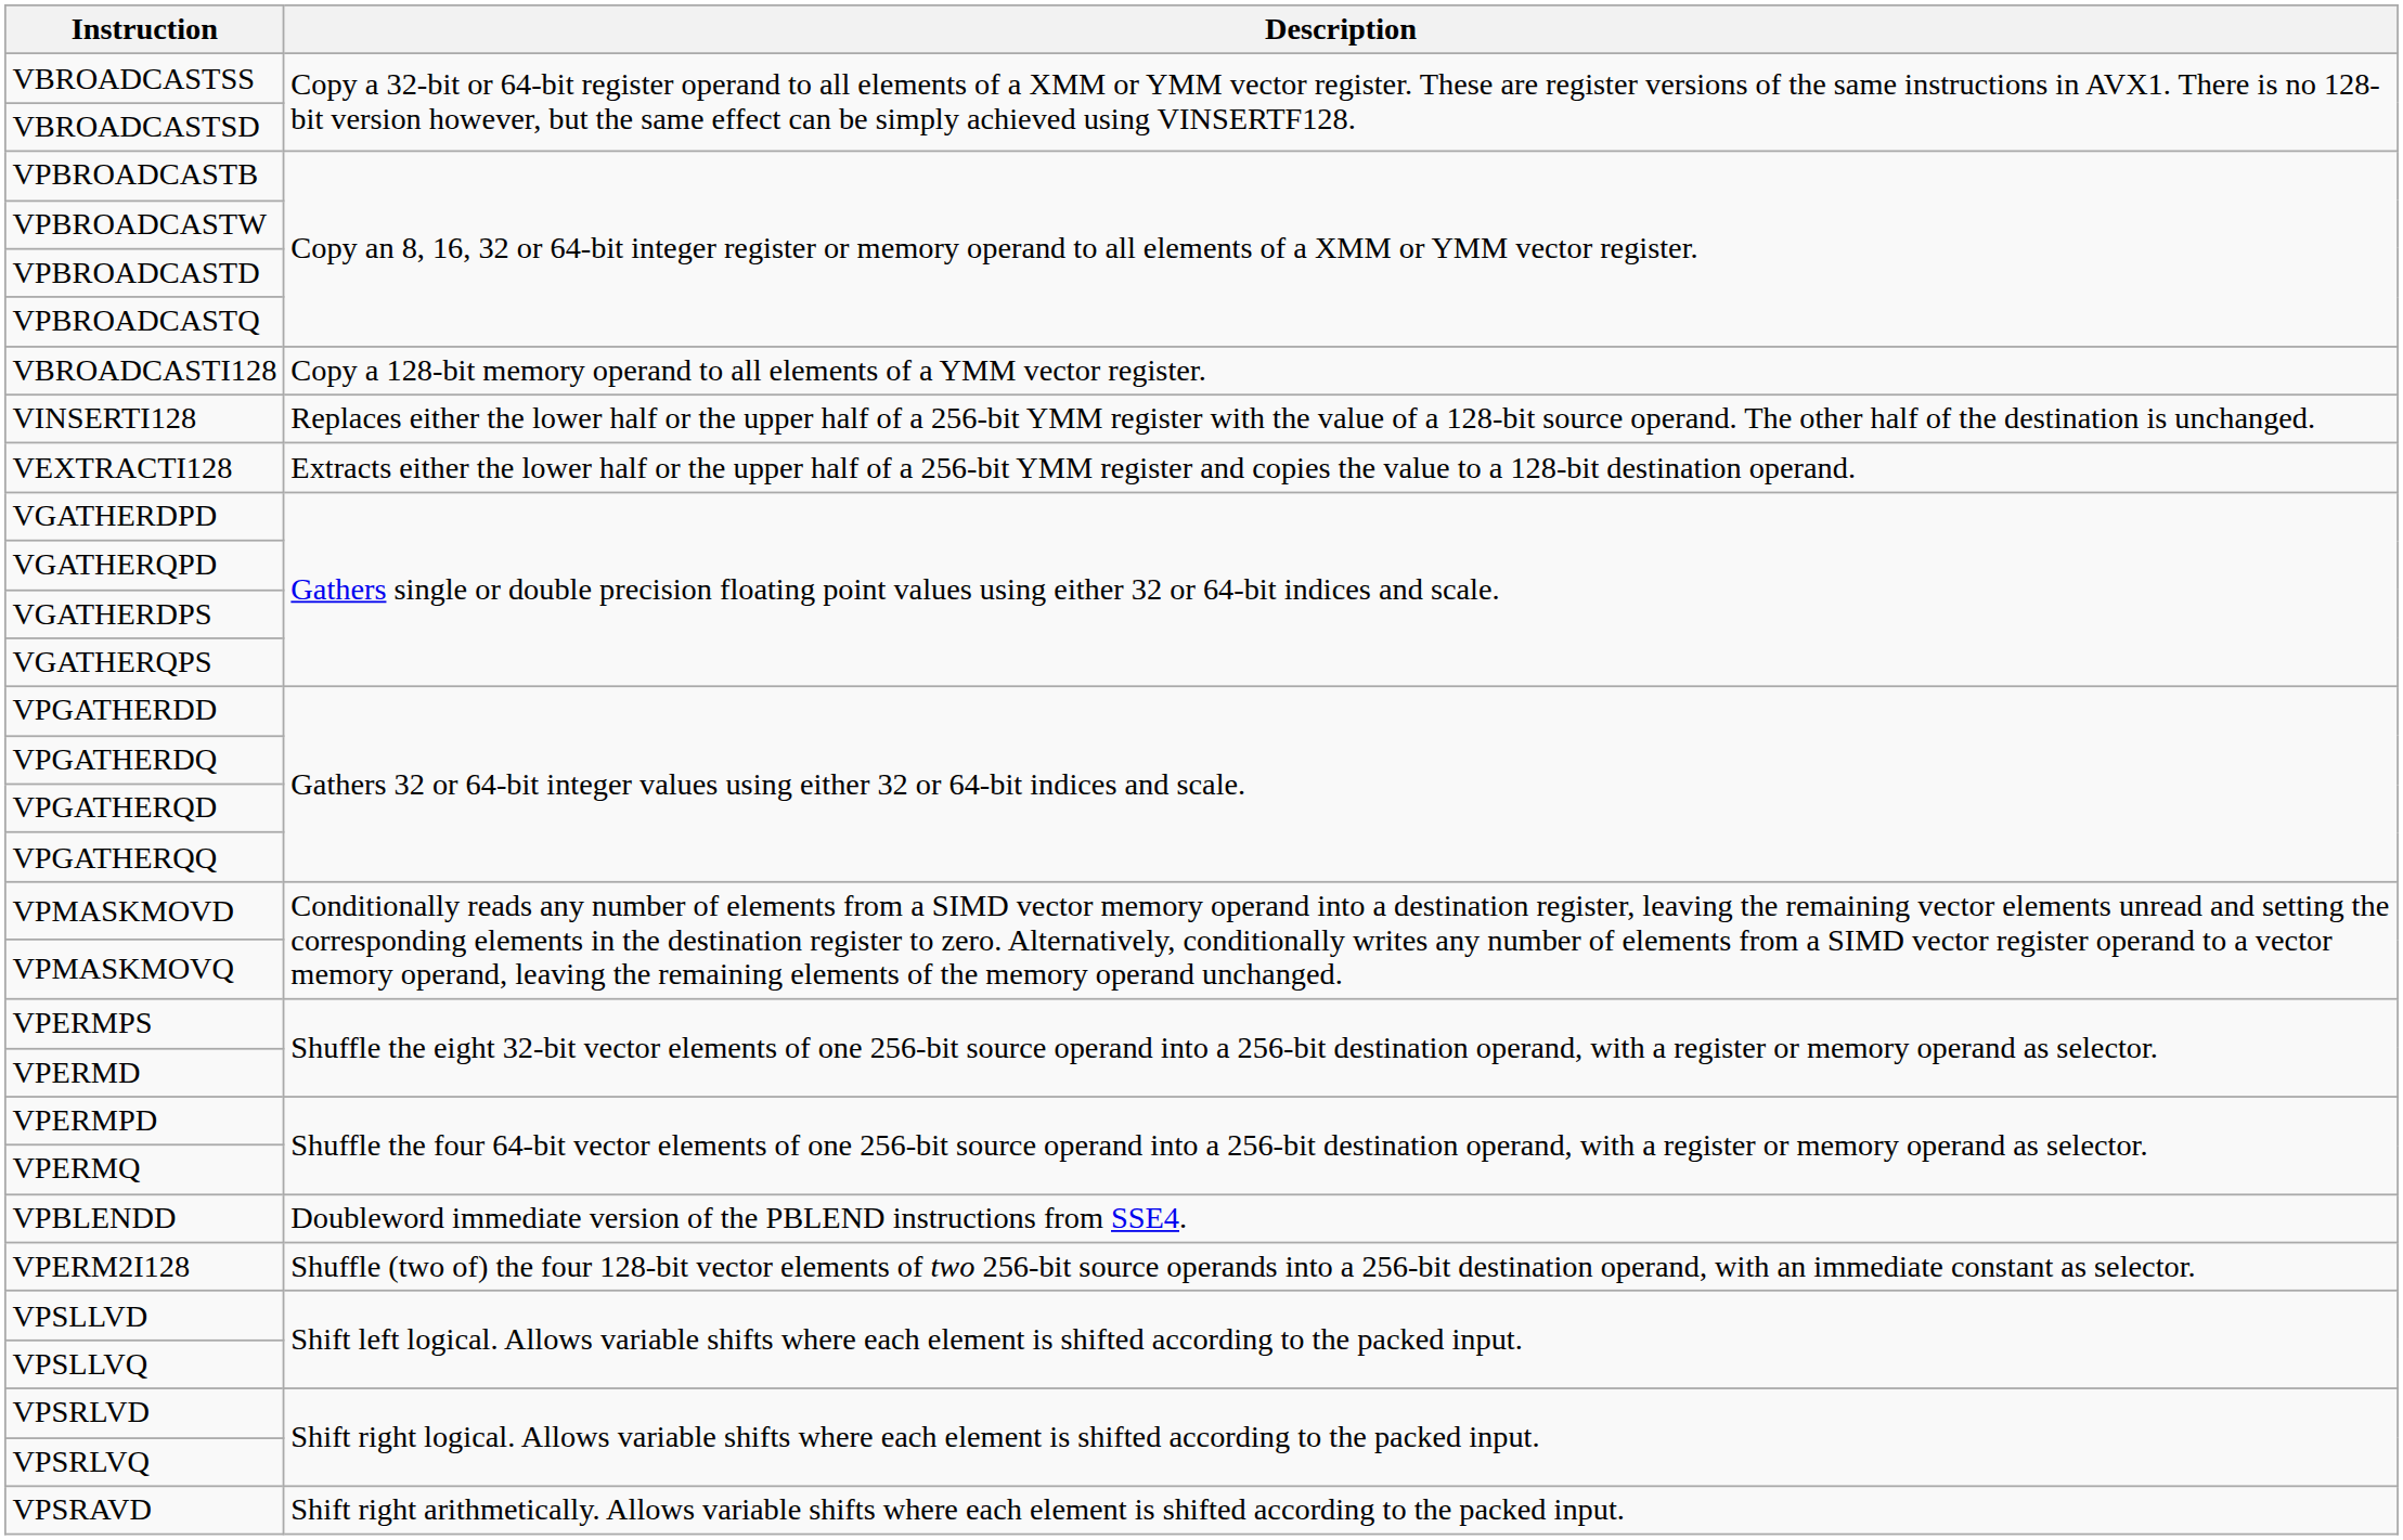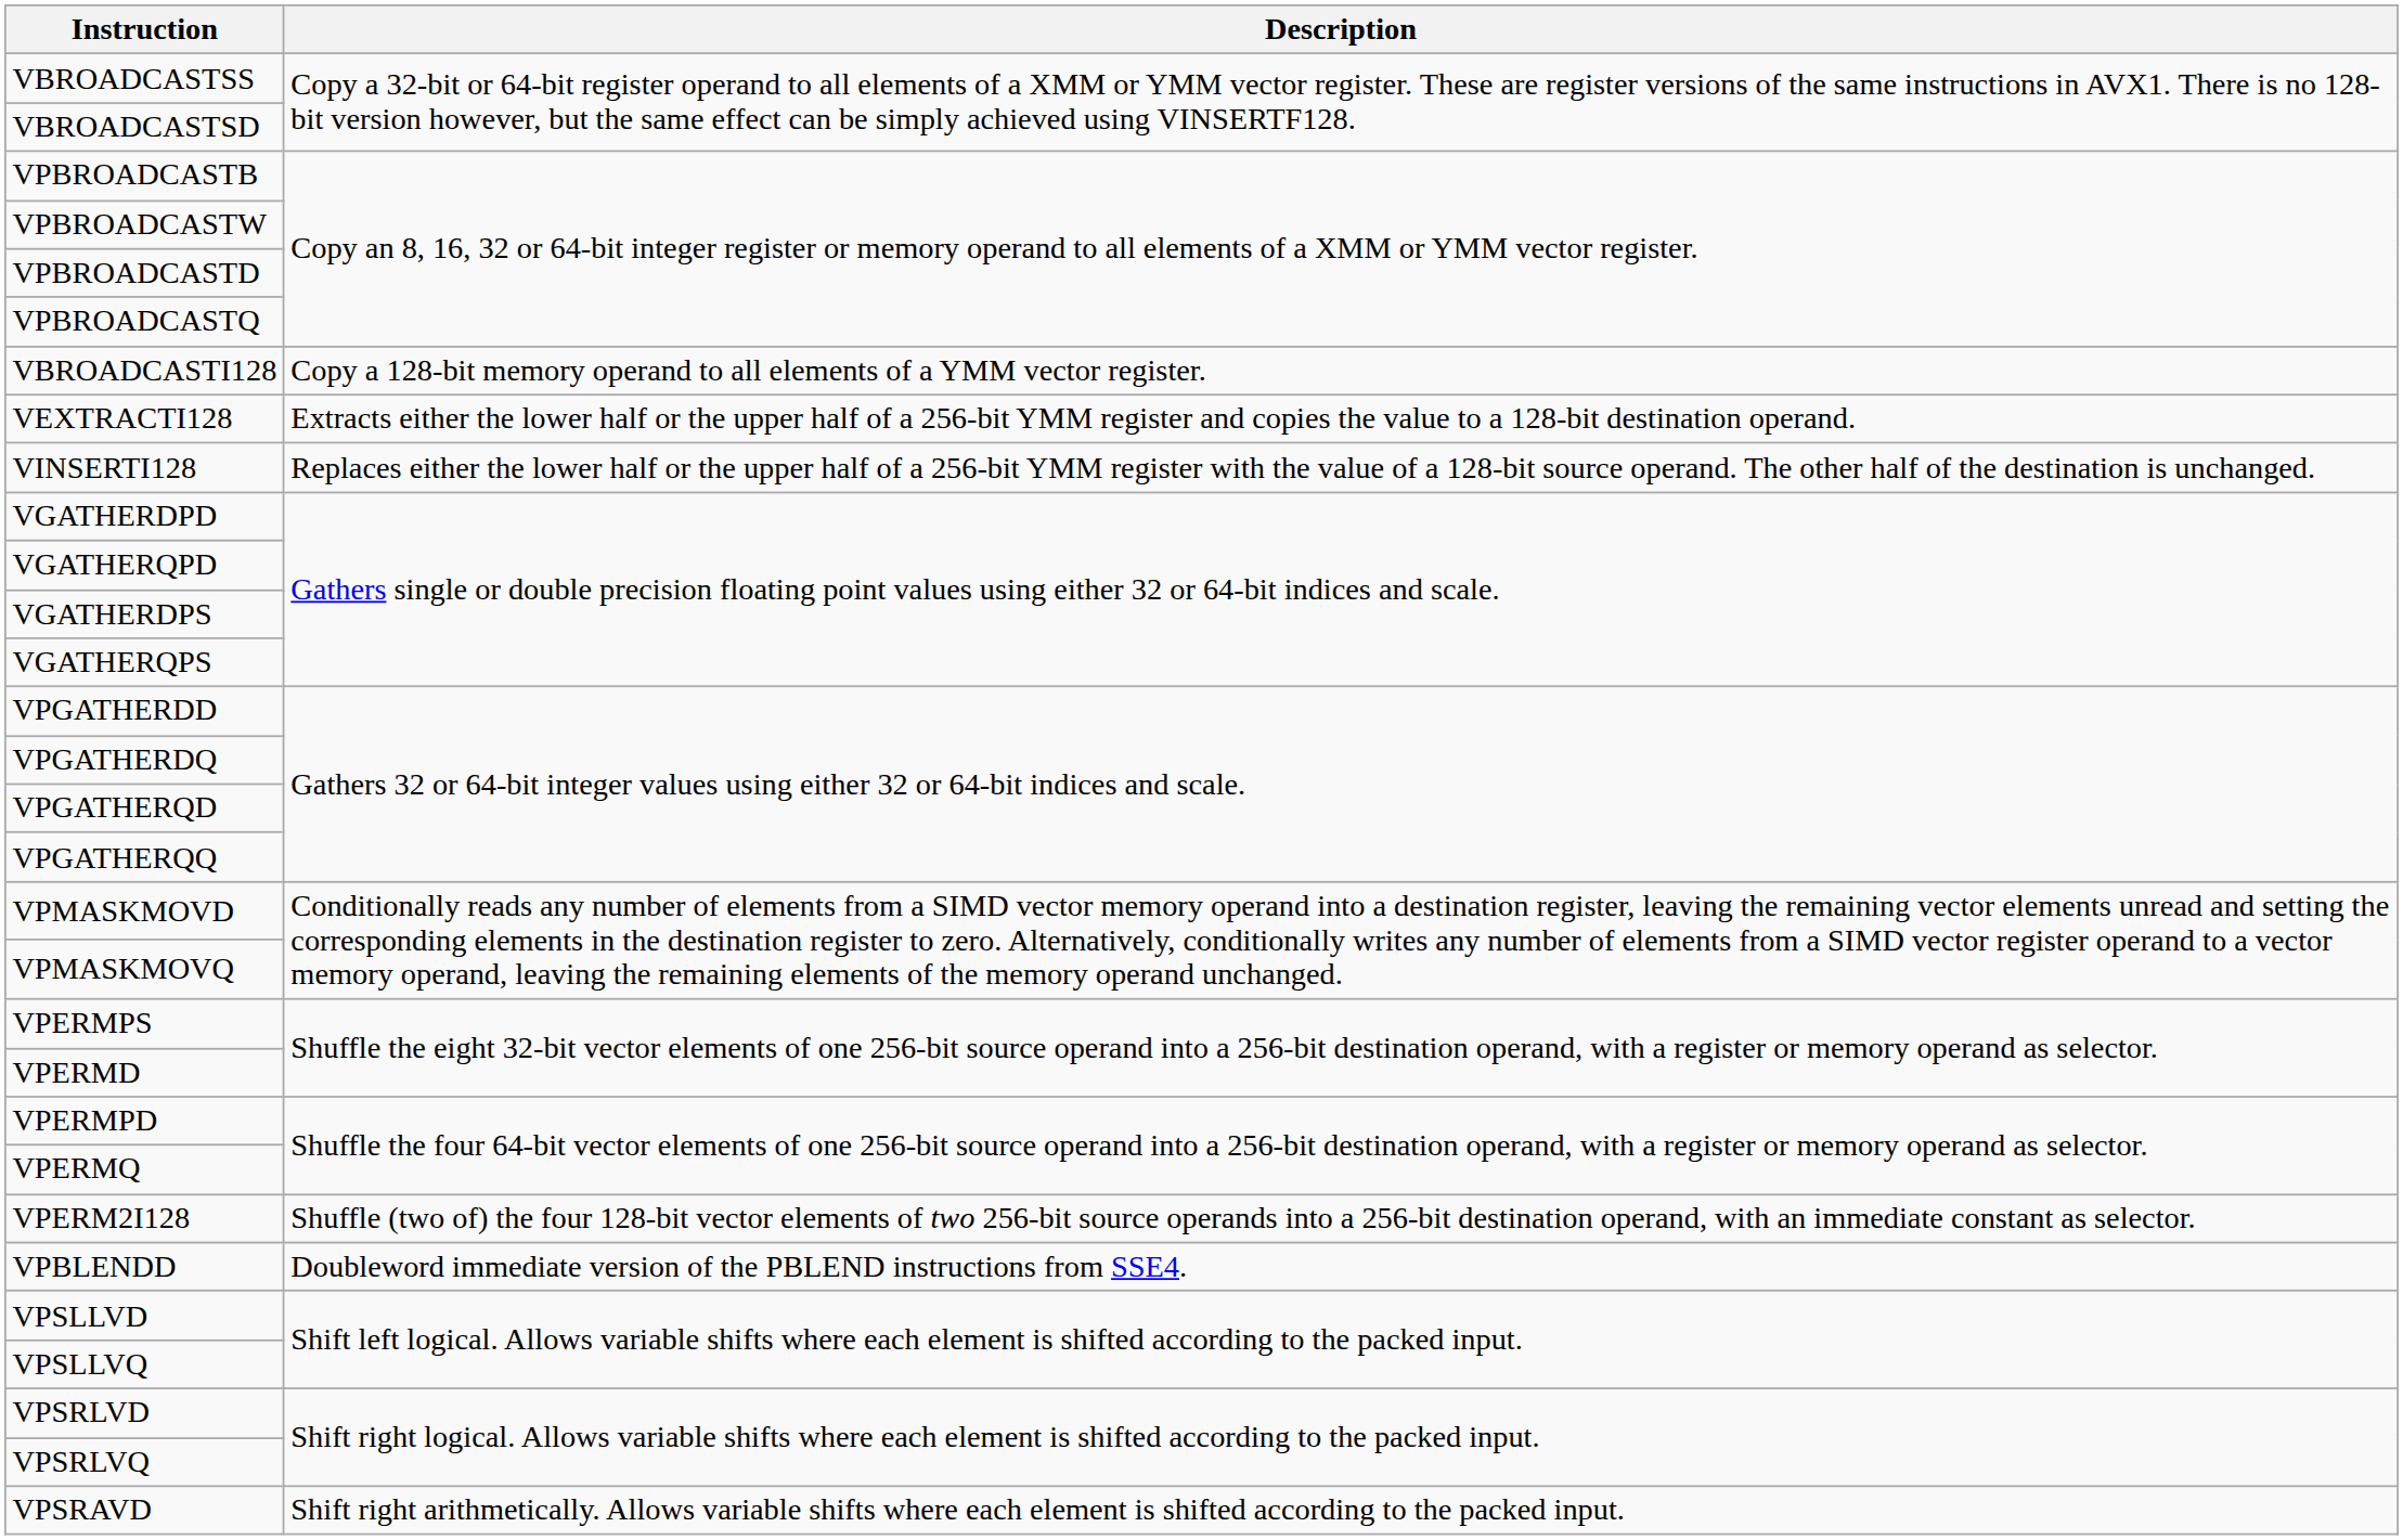rows swapped: VINSERTI128 <-> VEXTRACTI128
rows swapped: VPERM2I128 <-> VPBLENDD
